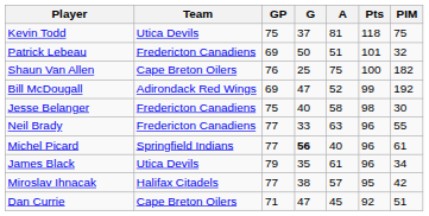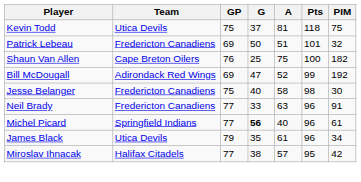Neil Brady | PIM: 55 -> 91
- row: Dan Currie | Cape Breton Oilers | 71 | 47 | 45 | 92 | 51
